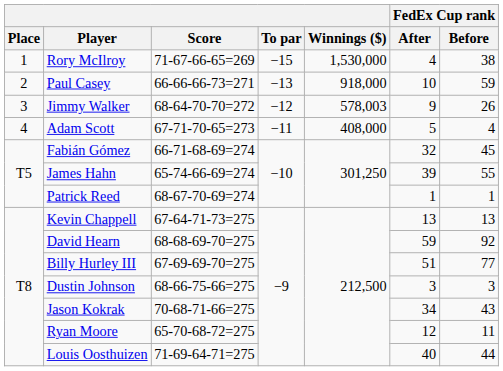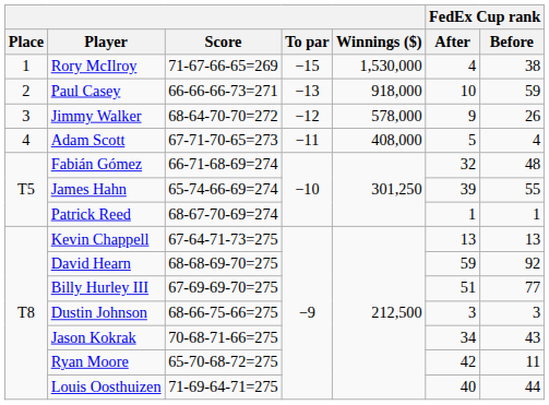Jimmy Walker | Winnings ($): 578,003 -> 578,000
Fabián Gómez | FedEx Cup rank / Before: 45 -> 48
Ryan Moore | FedEx Cup rank / After: 12 -> 42
